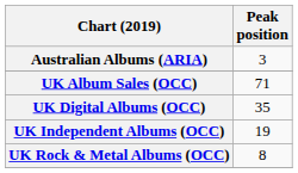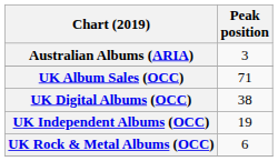UK Digital Albums (OCC) | Peak position: 35 -> 38
UK Rock & Metal Albums (OCC) | Peak position: 8 -> 6
